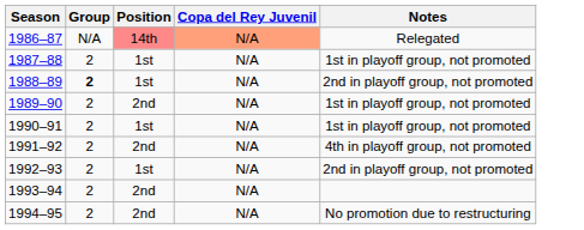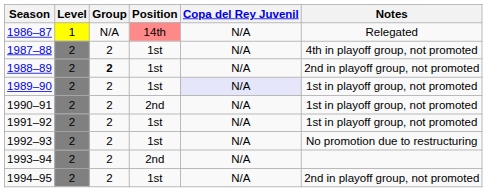+ column: Level | 1 | 2 | 2 | 2 | 2 | 2 | 2 | 2 | 2
1986–87 | Copa del Rey Juvenil: lightsalmon background -> no background
1987–88 | Notes: 1st in playoff group, not promoted -> 4th in playoff group, not promoted
1989–90 | Position: 2nd -> 1st
1989–90 | Copa del Rey Juvenil: no background -> lavender background
1990–91 | Position: 1st -> 2nd
1991–92 | Position: 2nd -> 1st
1991–92 | Notes: 4th in playoff group, not promoted -> 1st in playoff group, not promoted
1992–93 | Notes: 2nd in playoff group, not promoted -> No promotion due to restructuring
1994–95 | Position: 2nd -> 1st
1994–95 | Notes: No promotion due to restructuring -> 2nd in playoff group, not promoted
